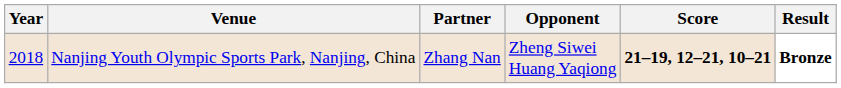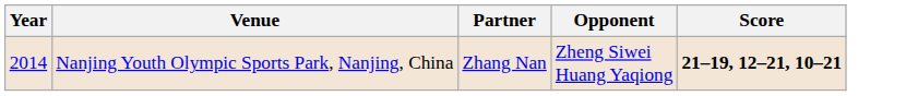- column: Result | Bronze
Nanjing Youth Olympic Sports Park, Nanjing, China | Year: 2018 -> 2014
